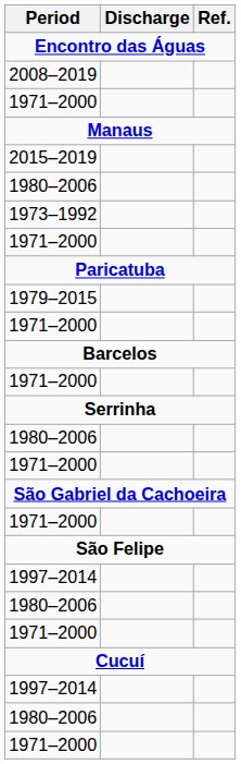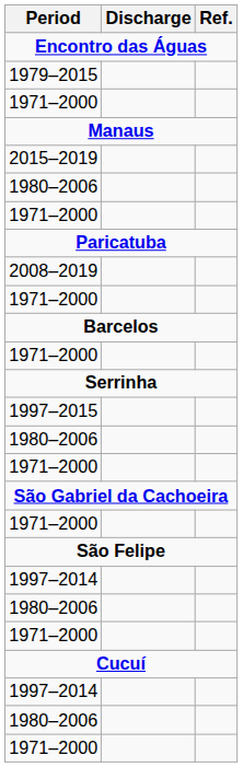rows swapped: 1979–2015 <-> 2008–2019
- row: 1973–1992
+ row: 1997–2015
